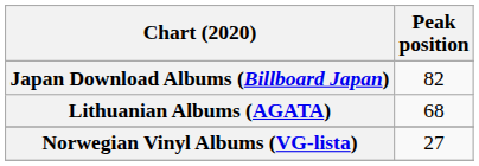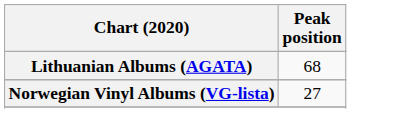- row: Japan Download Albums (Billboard Japan) | 82
